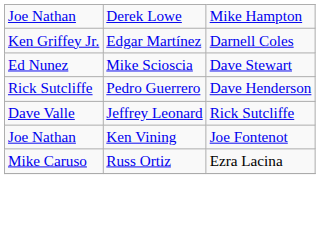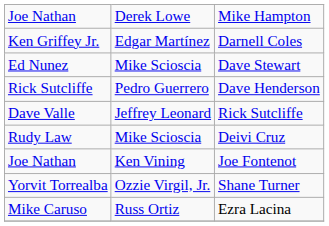+ row: Rudy Law | Mike Scioscia | Deivi Cruz
+ row: Yorvit Torrealba | Ozzie Virgil, Jr. | Shane Turner
